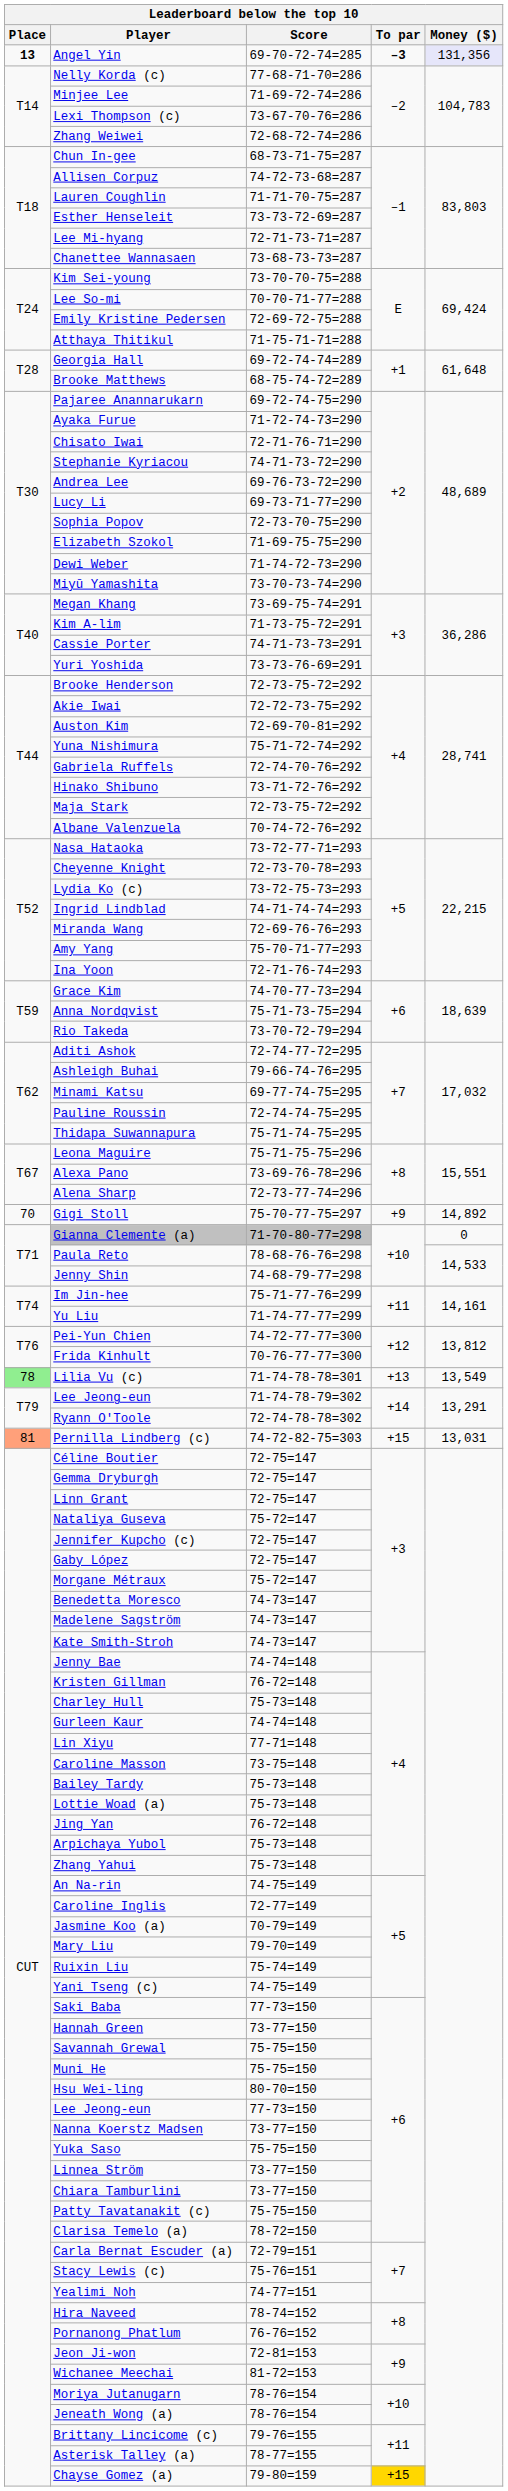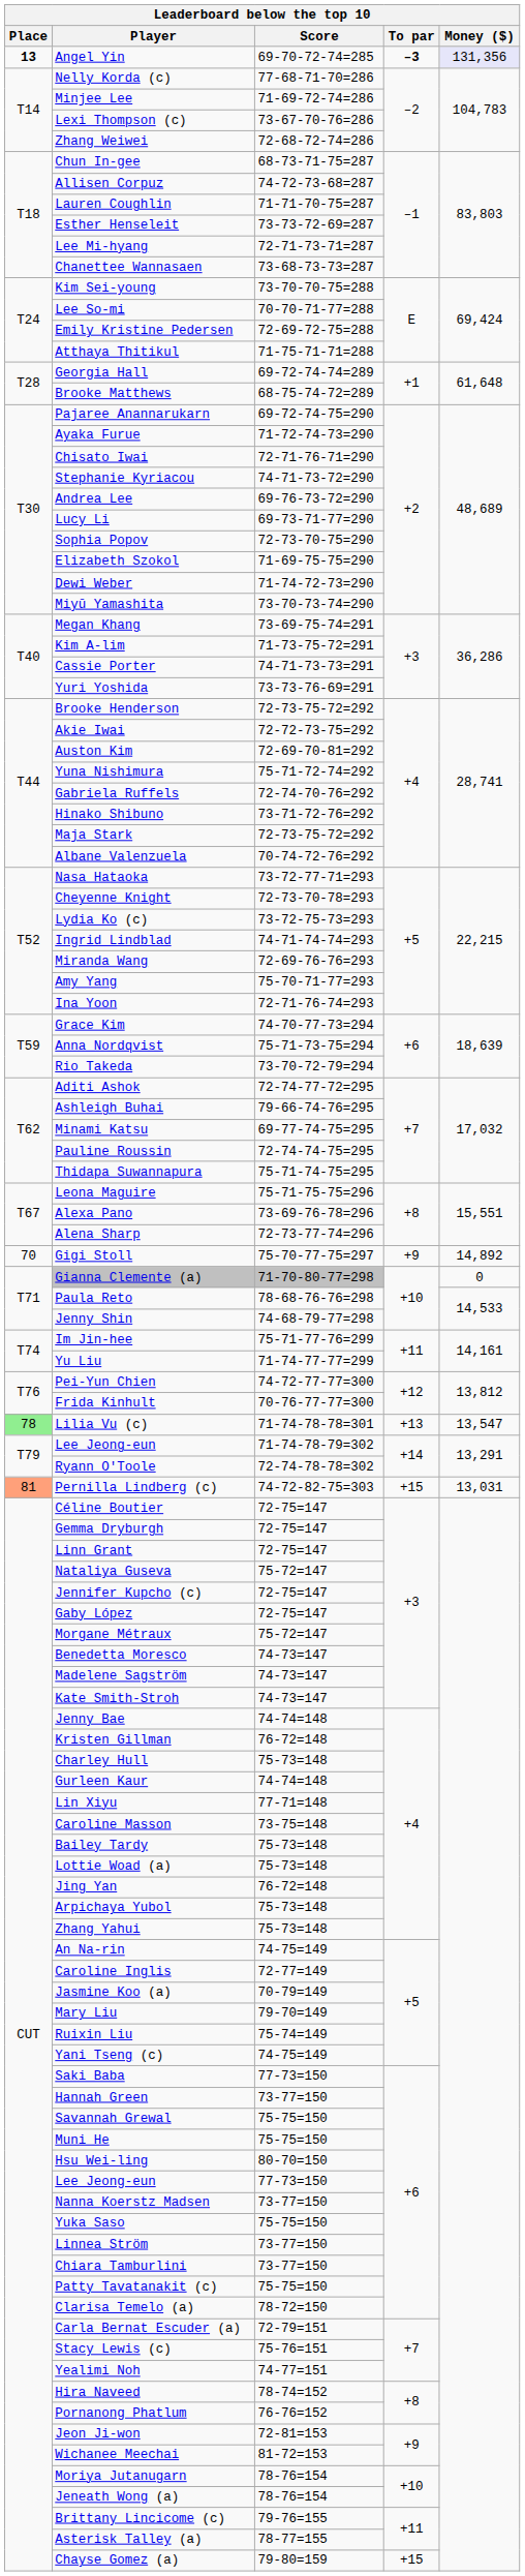Lilia Vu (c) | Money ($): 13,549 -> 13,547
Chayse Gomez (a) | To par: gold background -> no background
